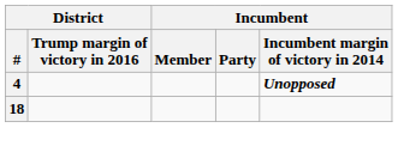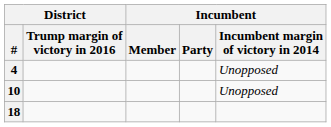4 | Incumbent / Incumbent margin of victory in 2014: bold -> normal
+ row: 10 | Unopposed
